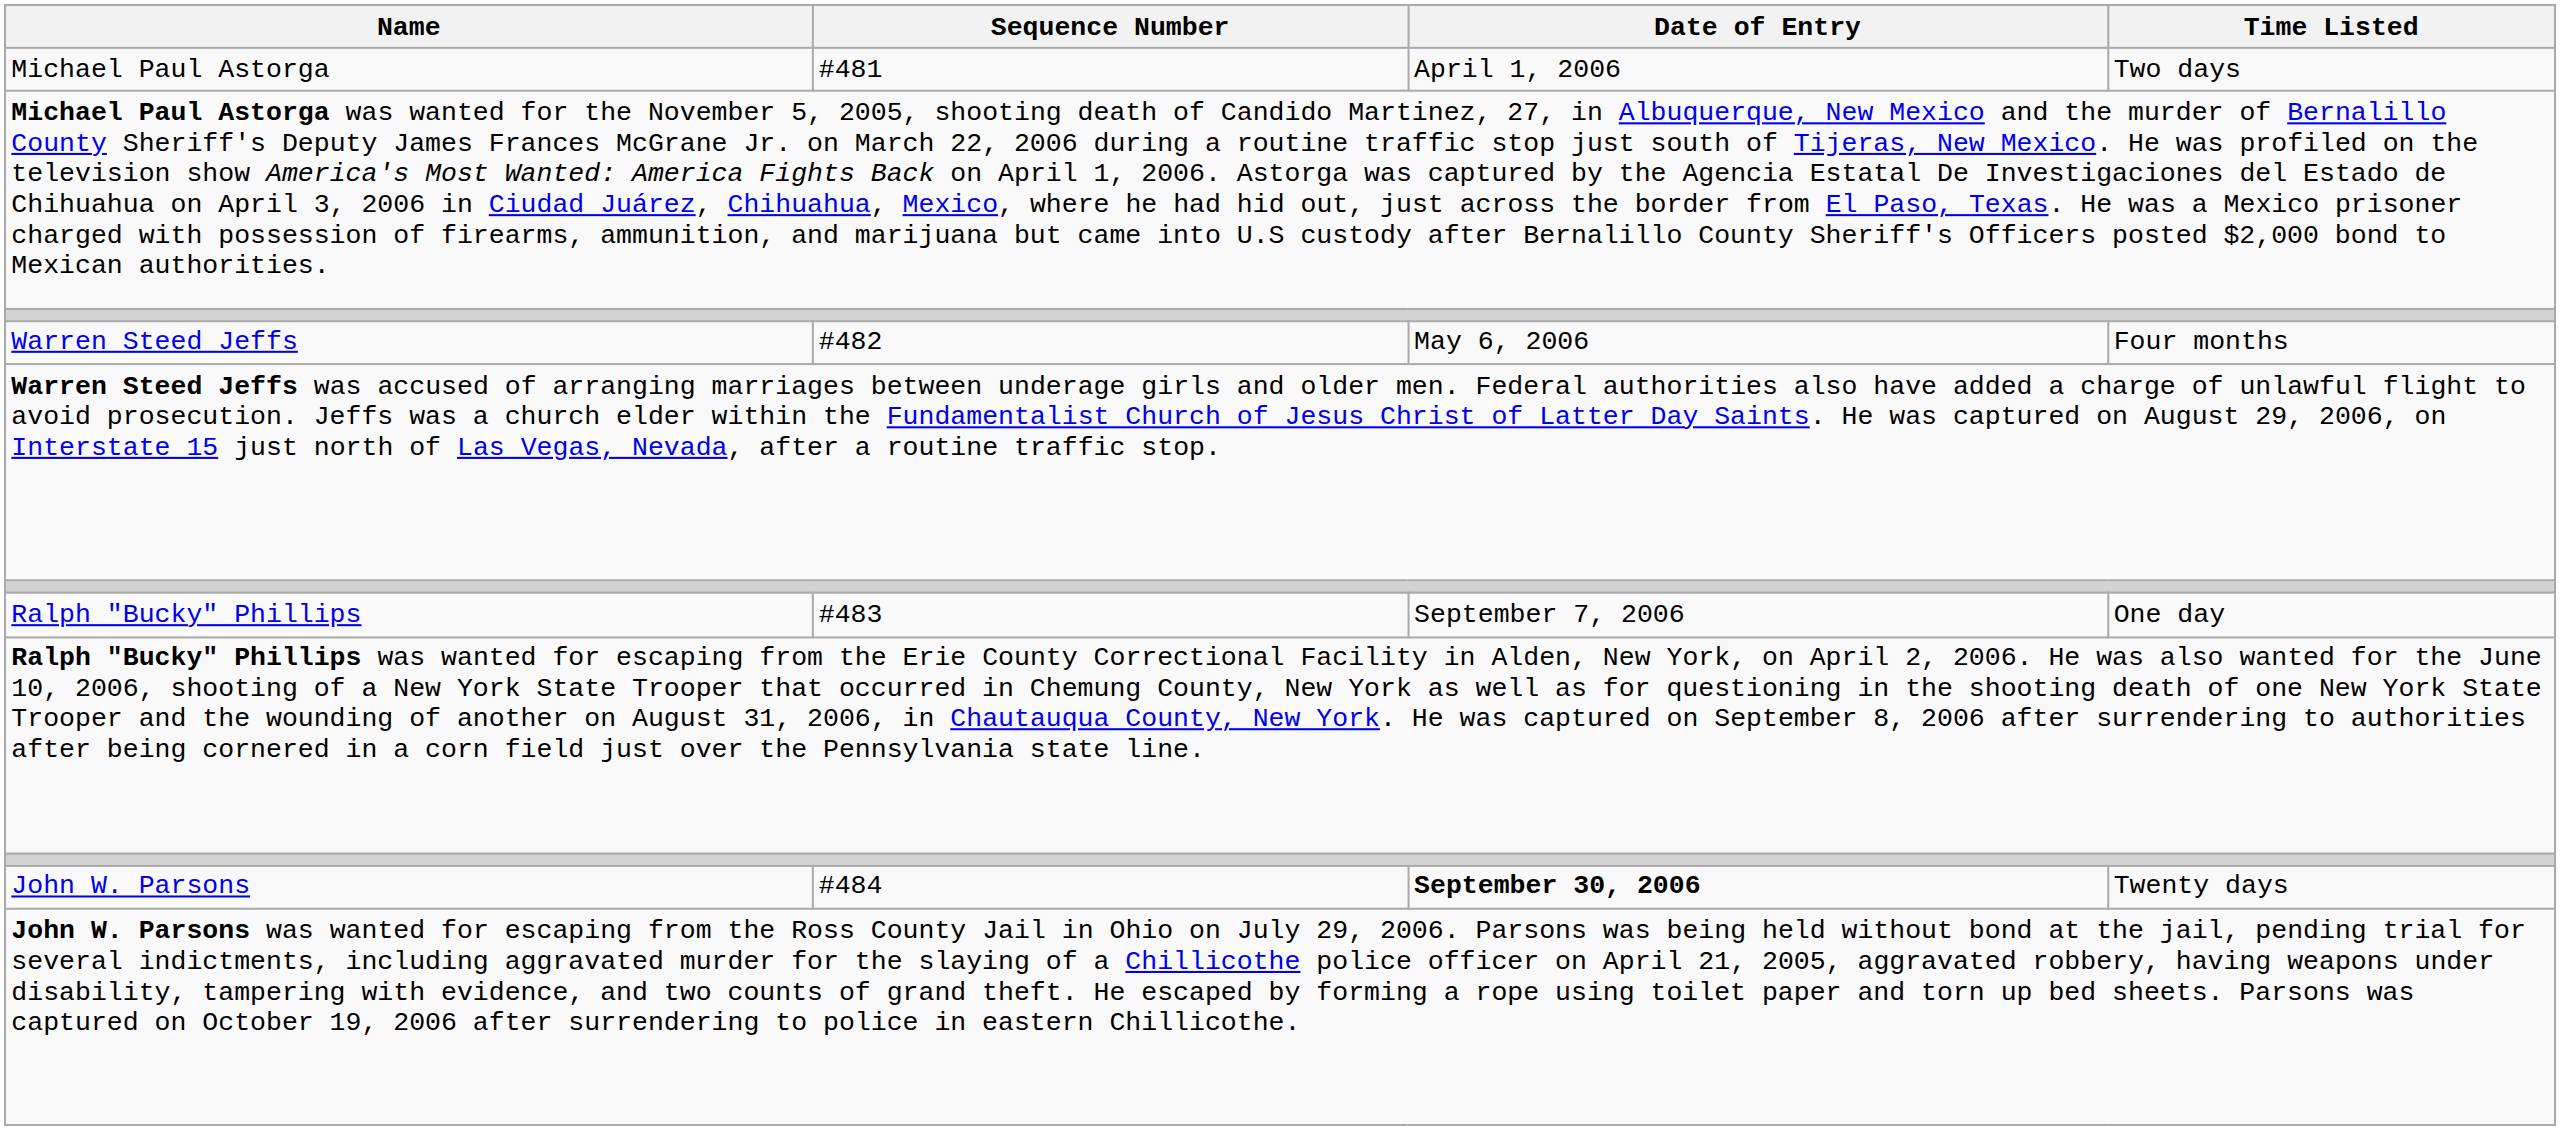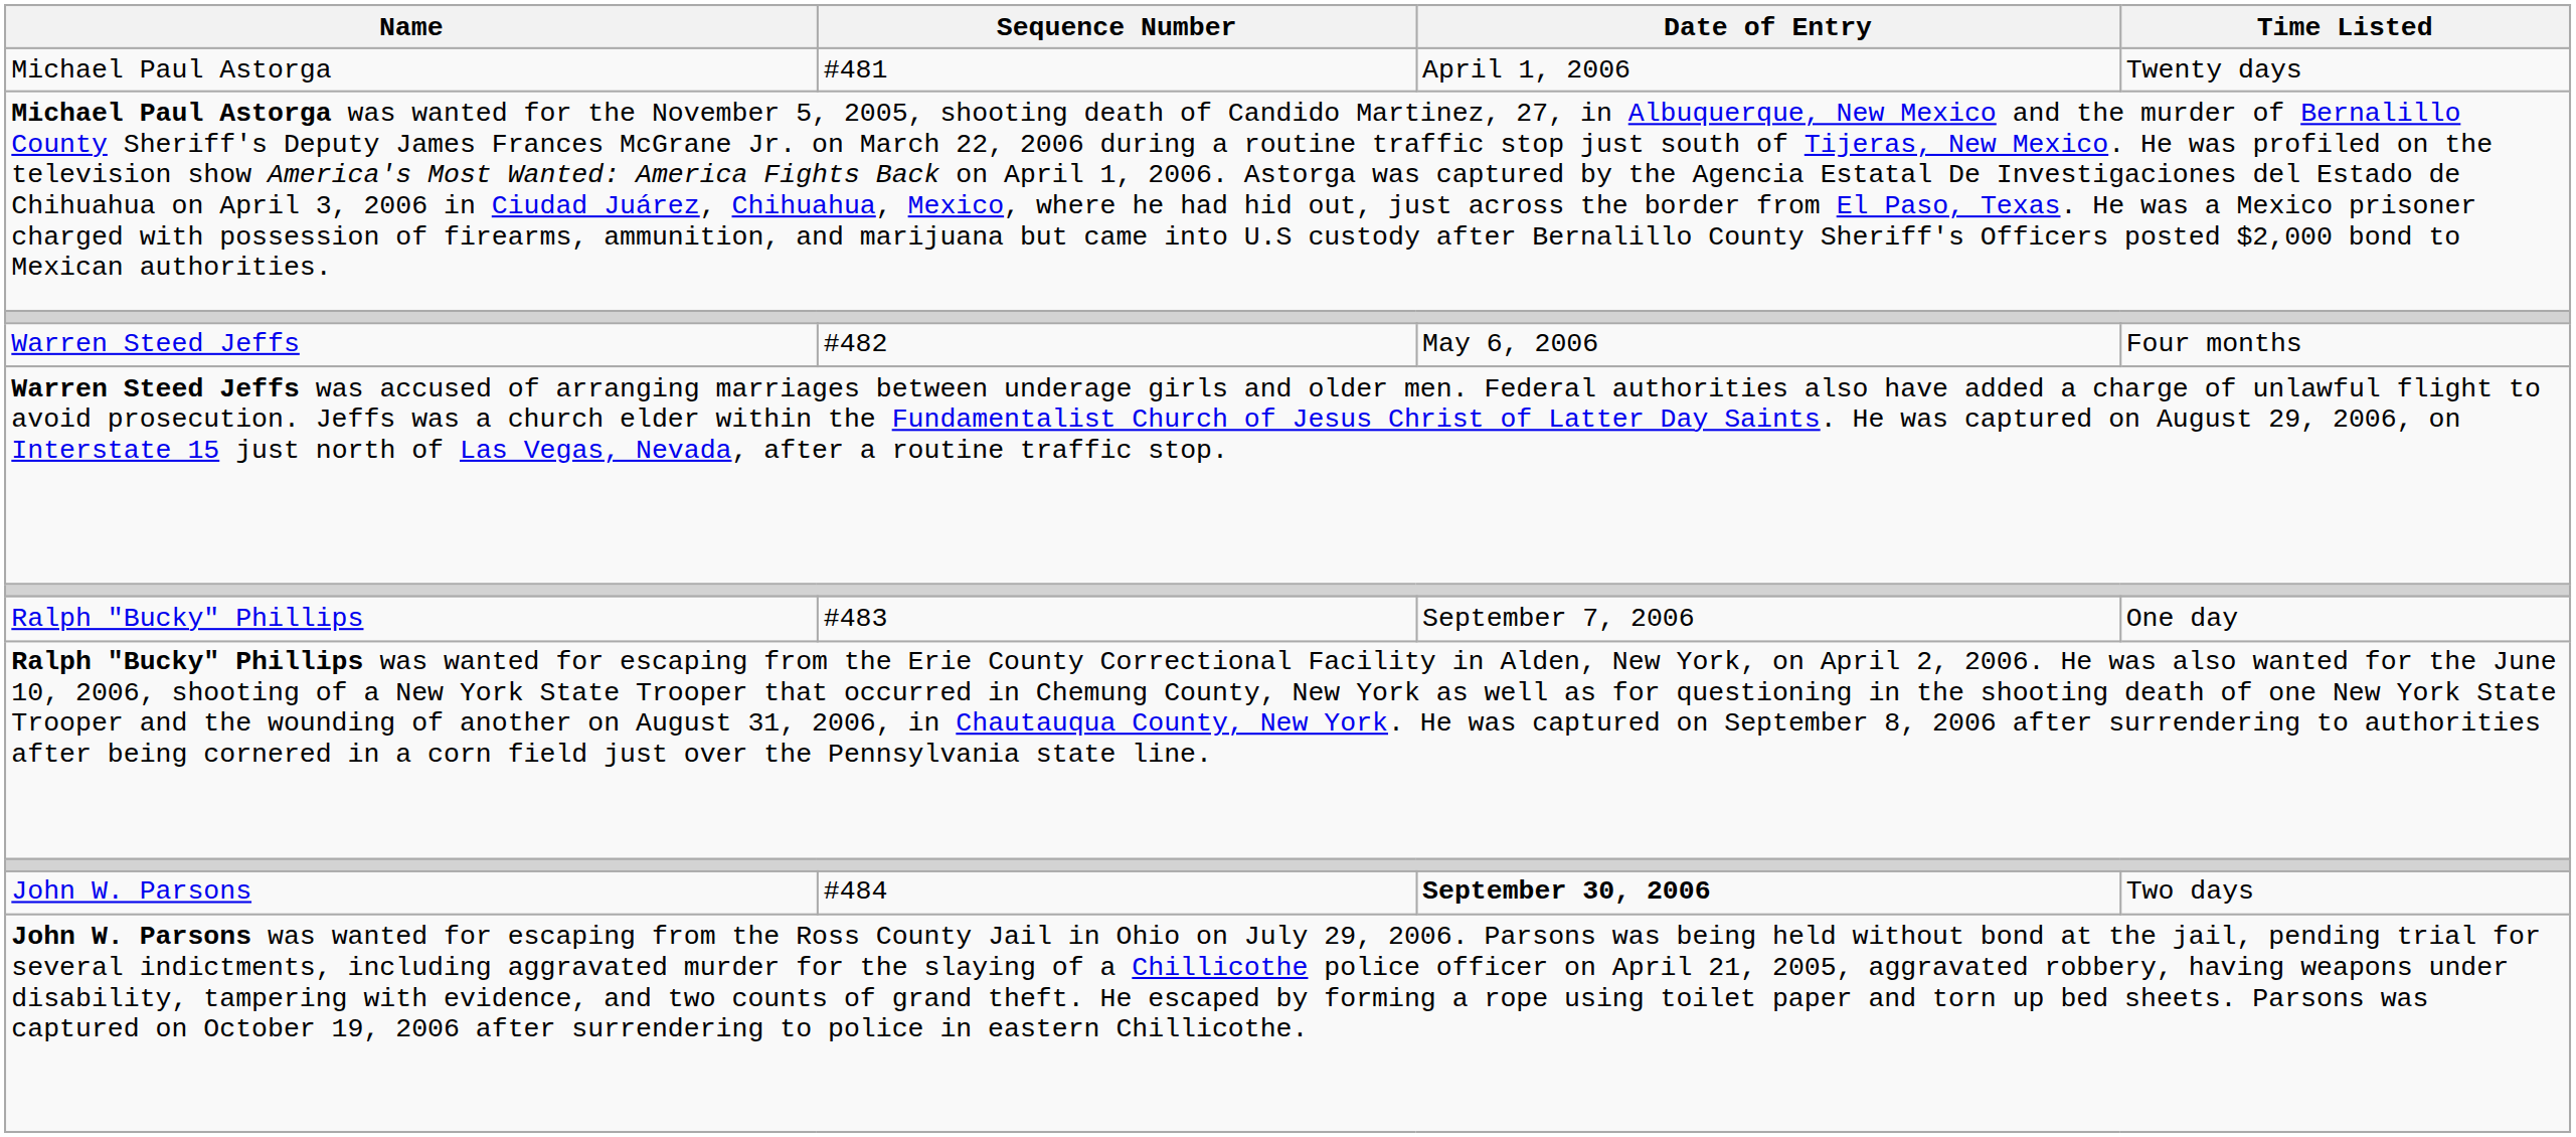Michael Paul Astorga | Time Listed: Two days -> Twenty days
John W. Parsons | Time Listed: Twenty days -> Two days
